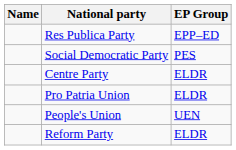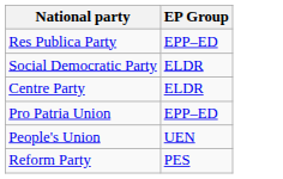- column: Name
Social Democratic Party | EP Group: PES -> ELDR
Pro Patria Union | EP Group: ELDR -> EPP–ED
Reform Party | EP Group: ELDR -> PES
